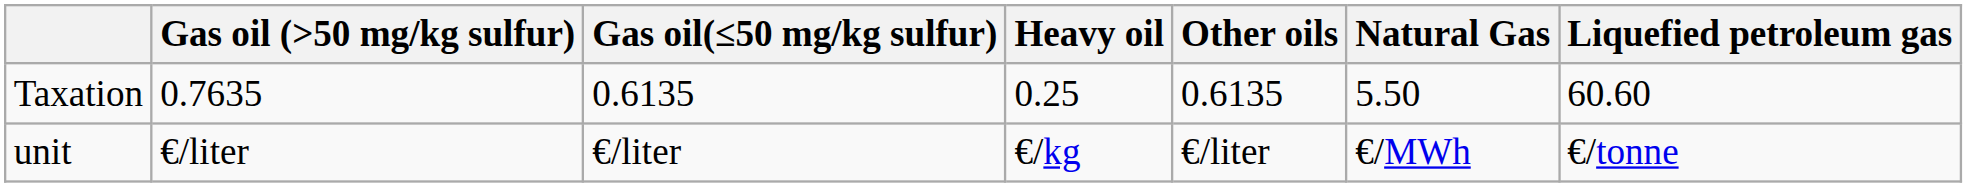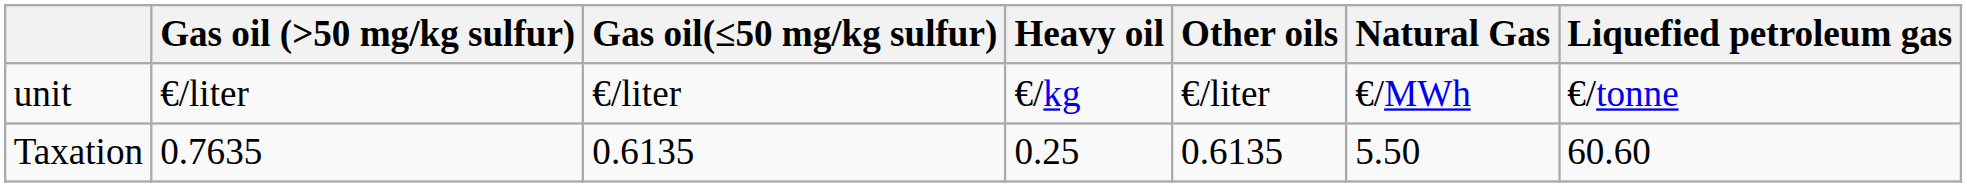rows swapped: unit <-> Taxation
